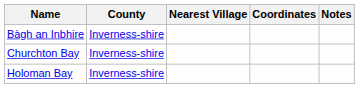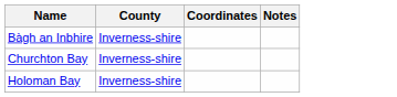- column: Nearest Village
